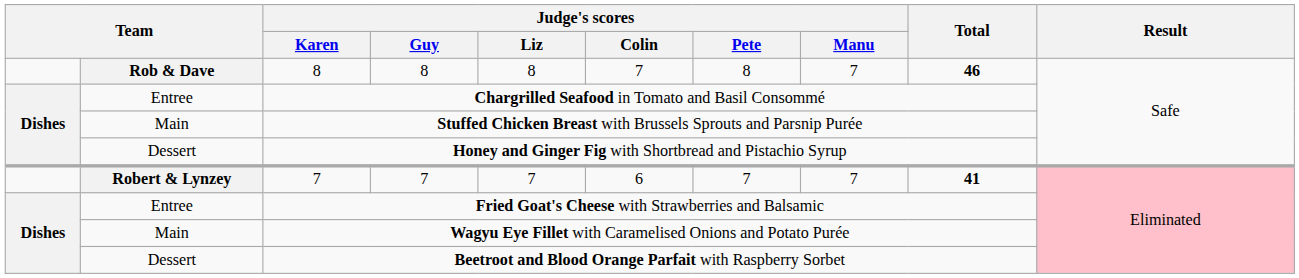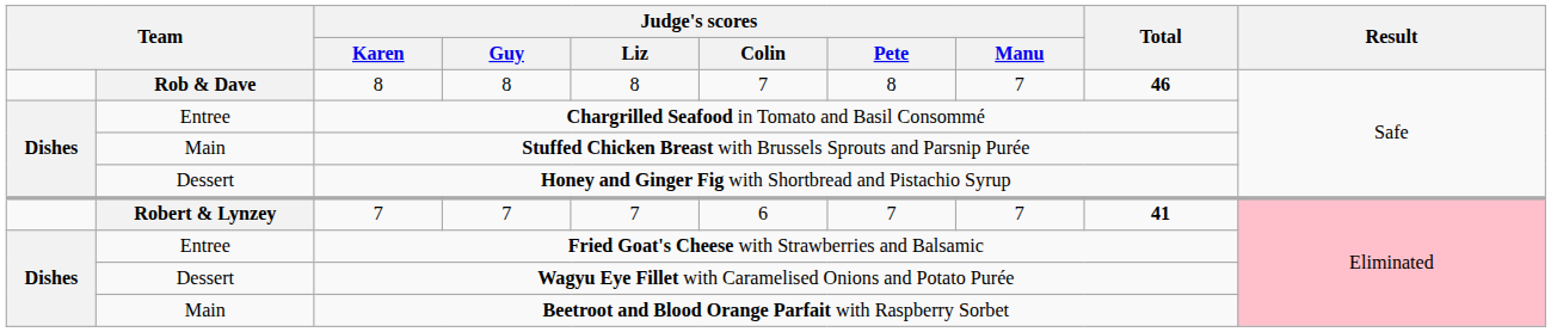Wagyu Eye Fillet with Caramelised Onions and Potato Purée | column 2: Main -> Dessert
Beetroot and Blood Orange Parfait with Raspberry Sorbet | column 2: Dessert -> Main
